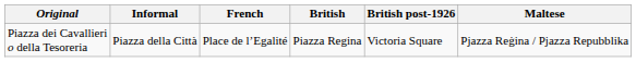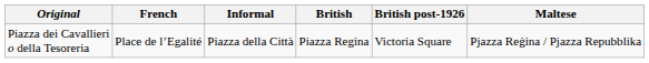columns swapped: Informal <-> French
